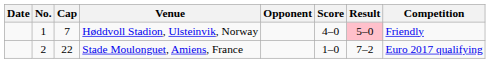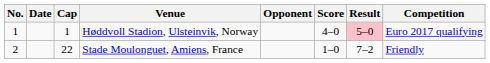columns swapped: No. <-> Date
Høddvoll Stadion, Ulsteinvik, Norway | Cap: 7 -> 1
Høddvoll Stadion, Ulsteinvik, Norway | Competition: Friendly -> Euro 2017 qualifying
Stade Moulonguet, Amiens, France | Competition: Euro 2017 qualifying -> Friendly
